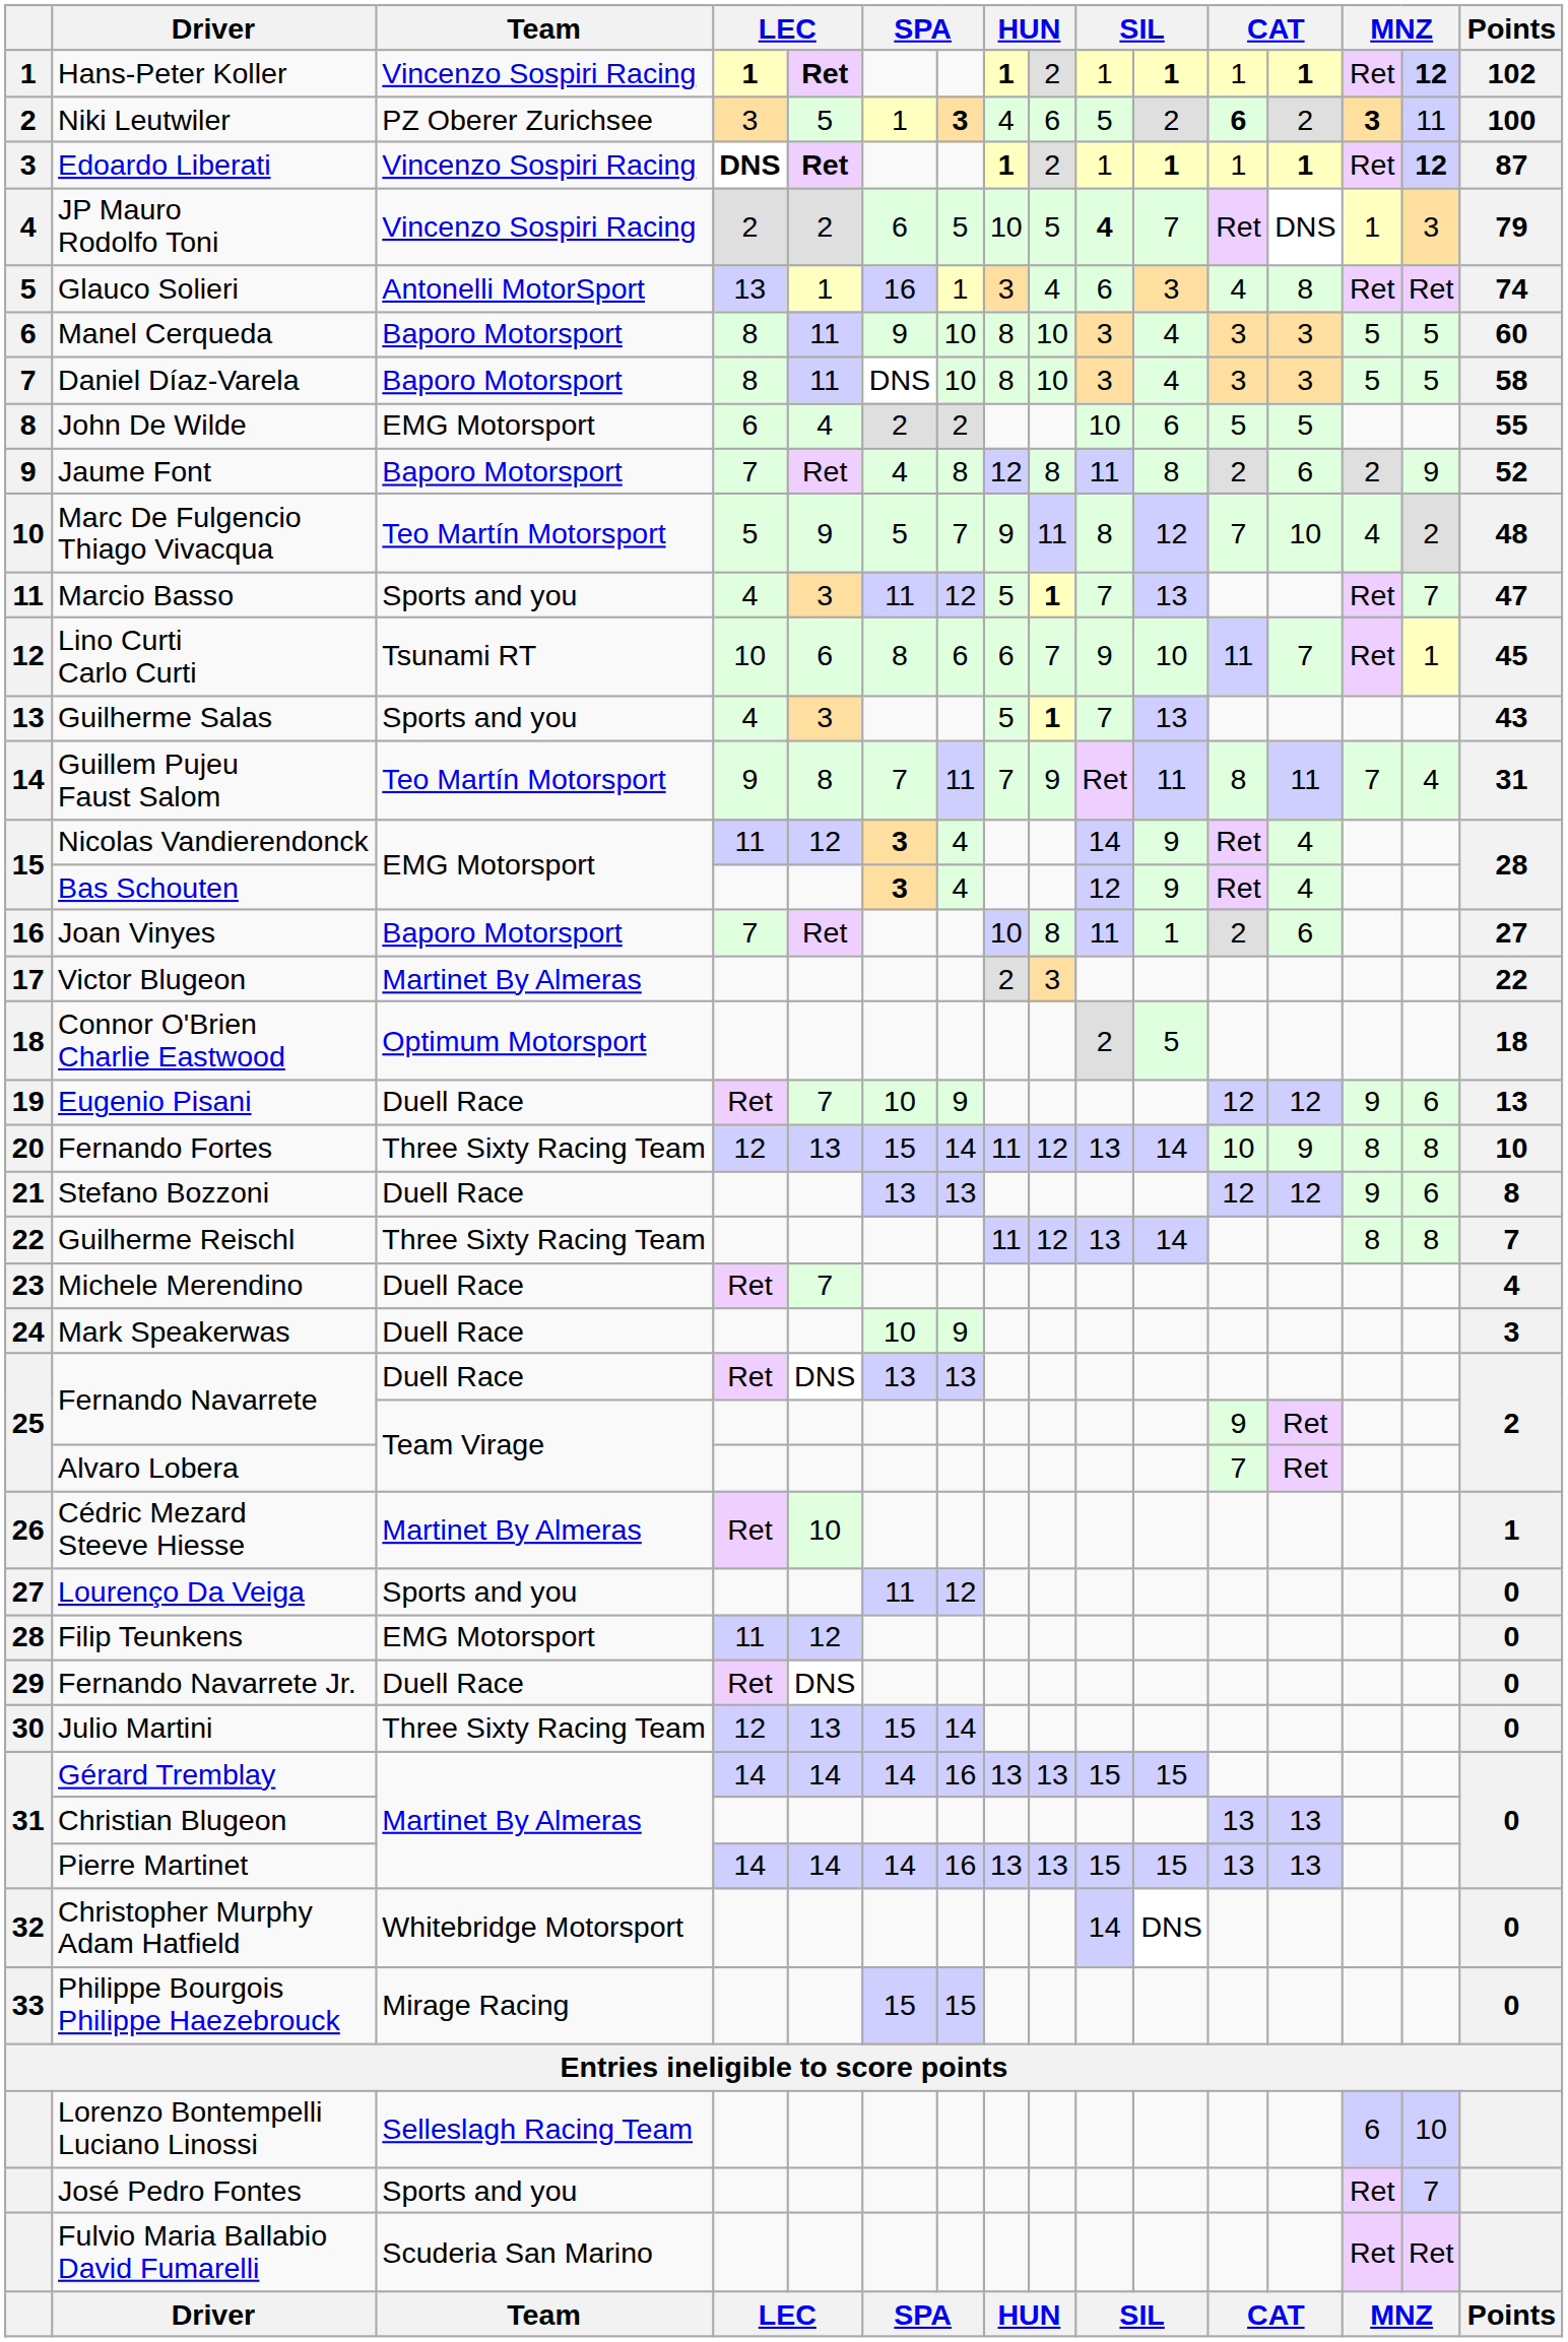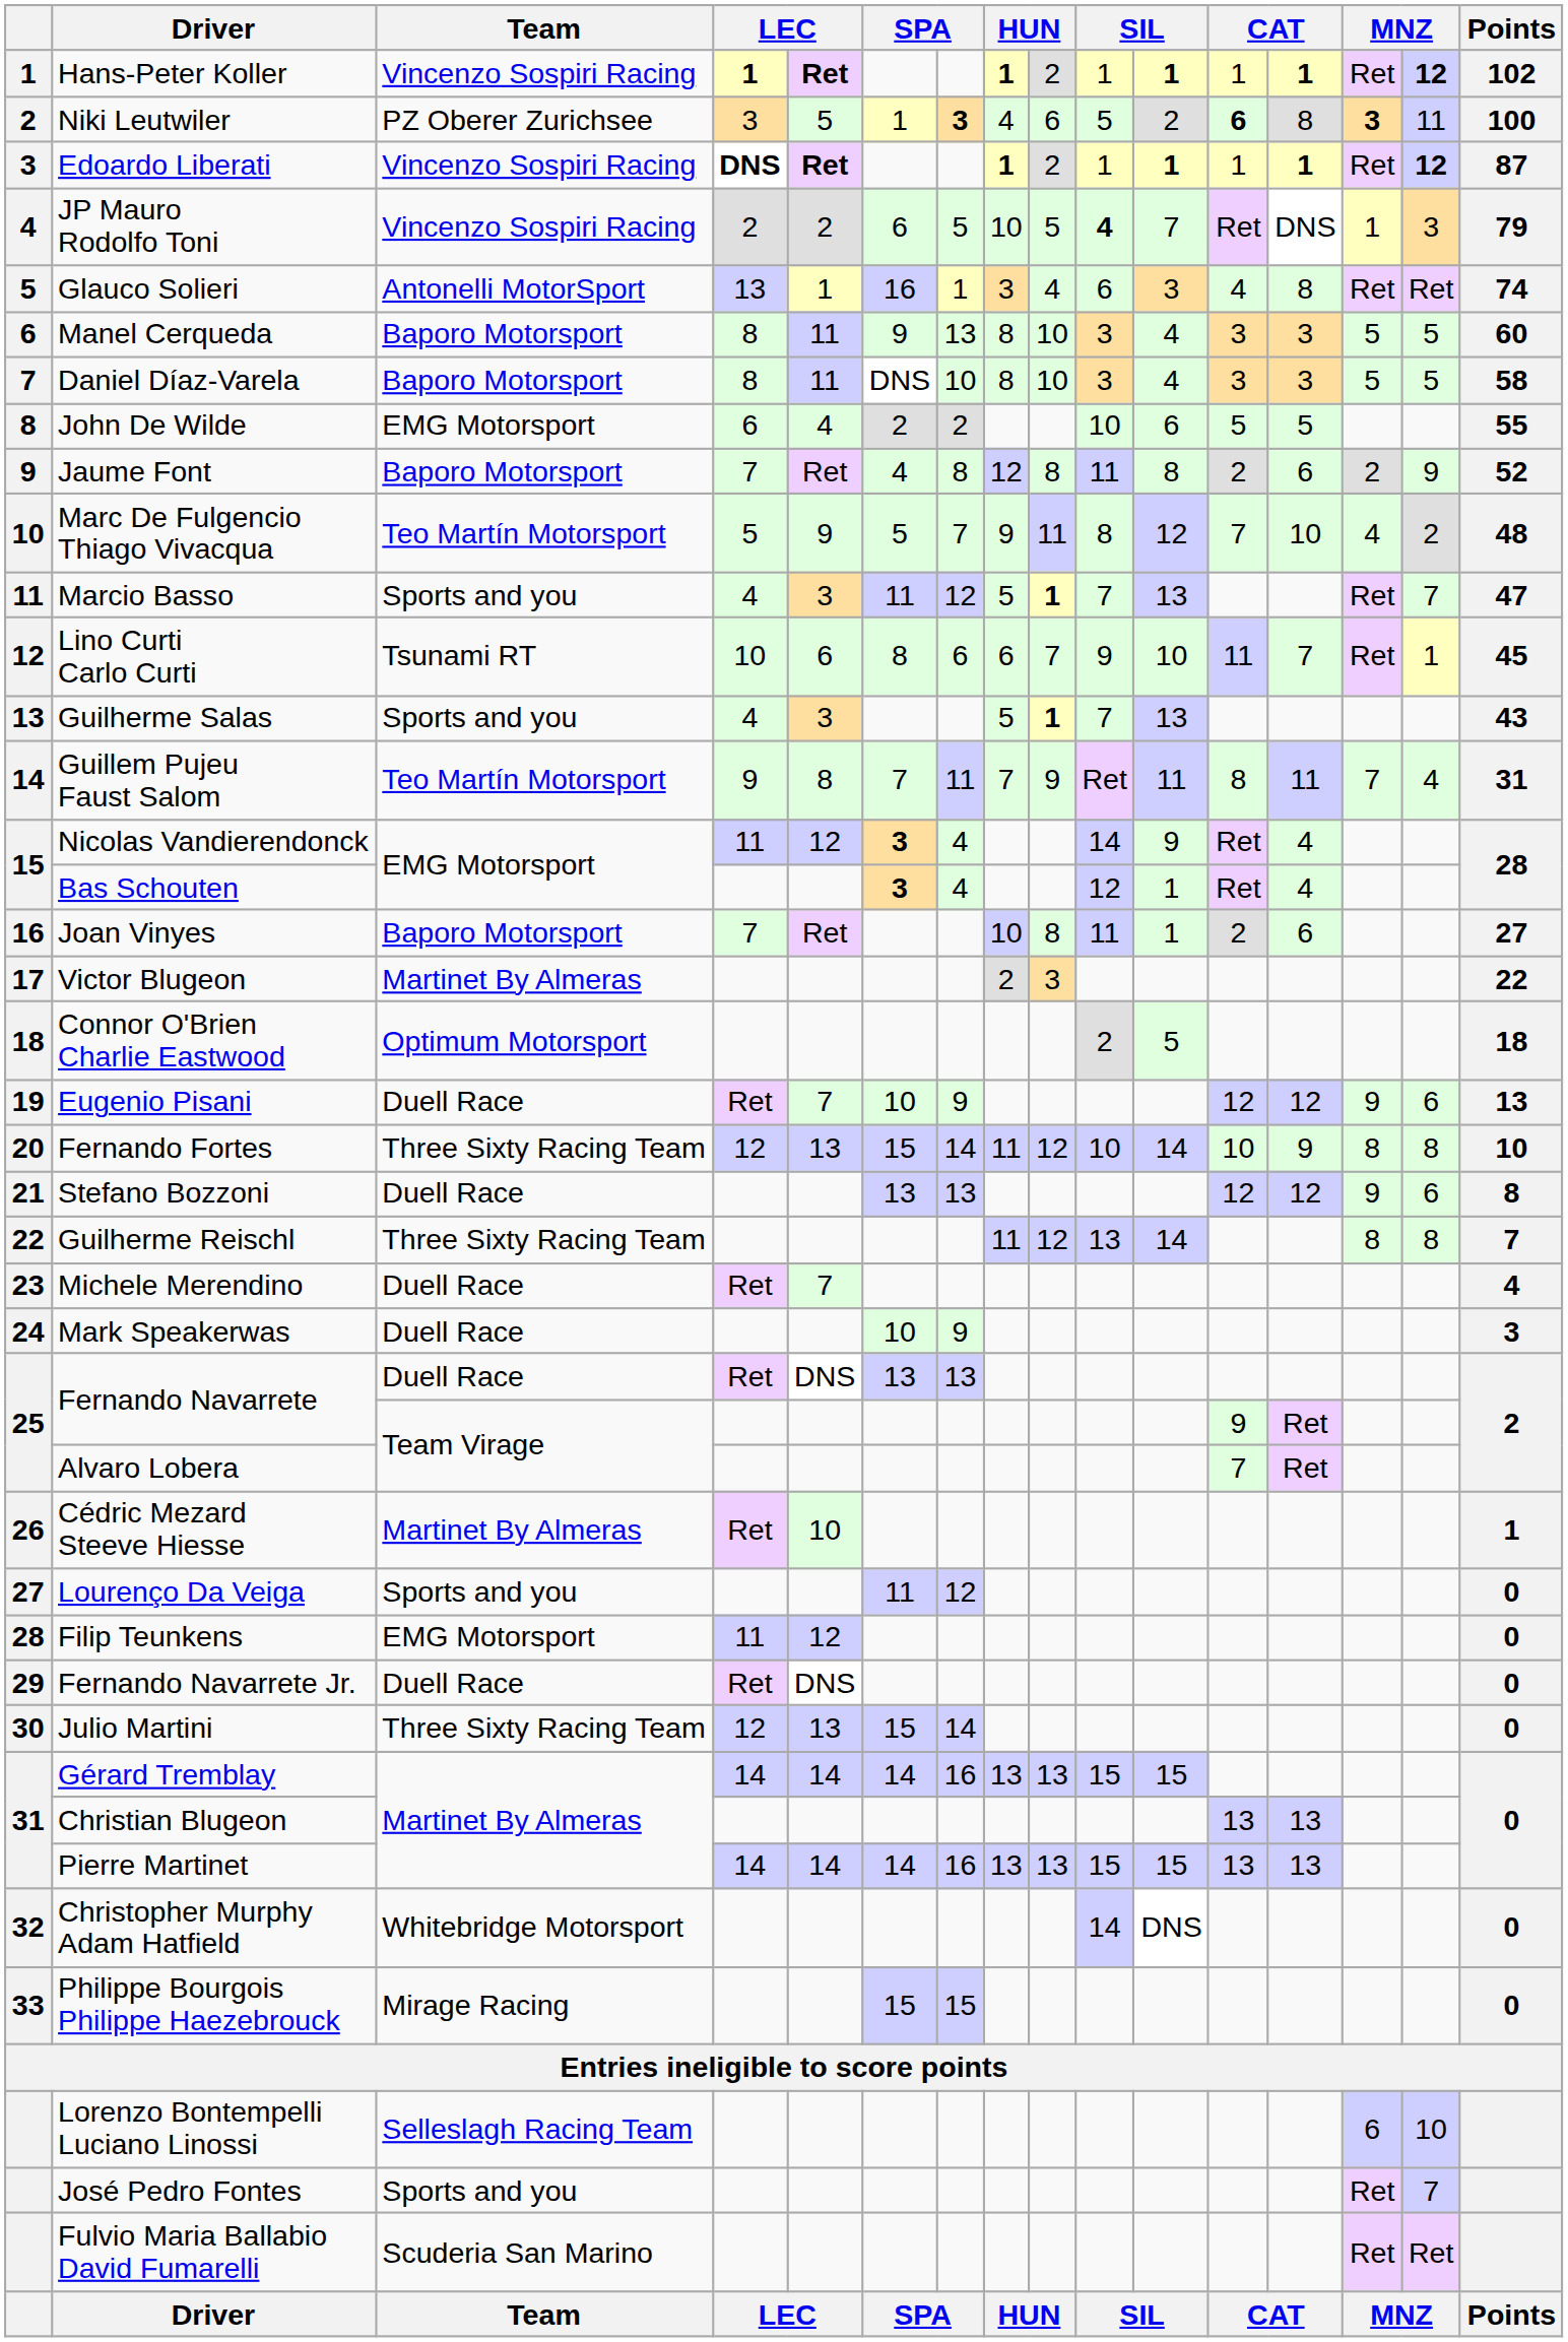Niki Leutwiler | column 13: 2 -> 8
Manel Cerqueda | column 7: 10 -> 13
Bas Schouten | column 11: 9 -> 1
Fernando Fortes | column 10: 13 -> 10
